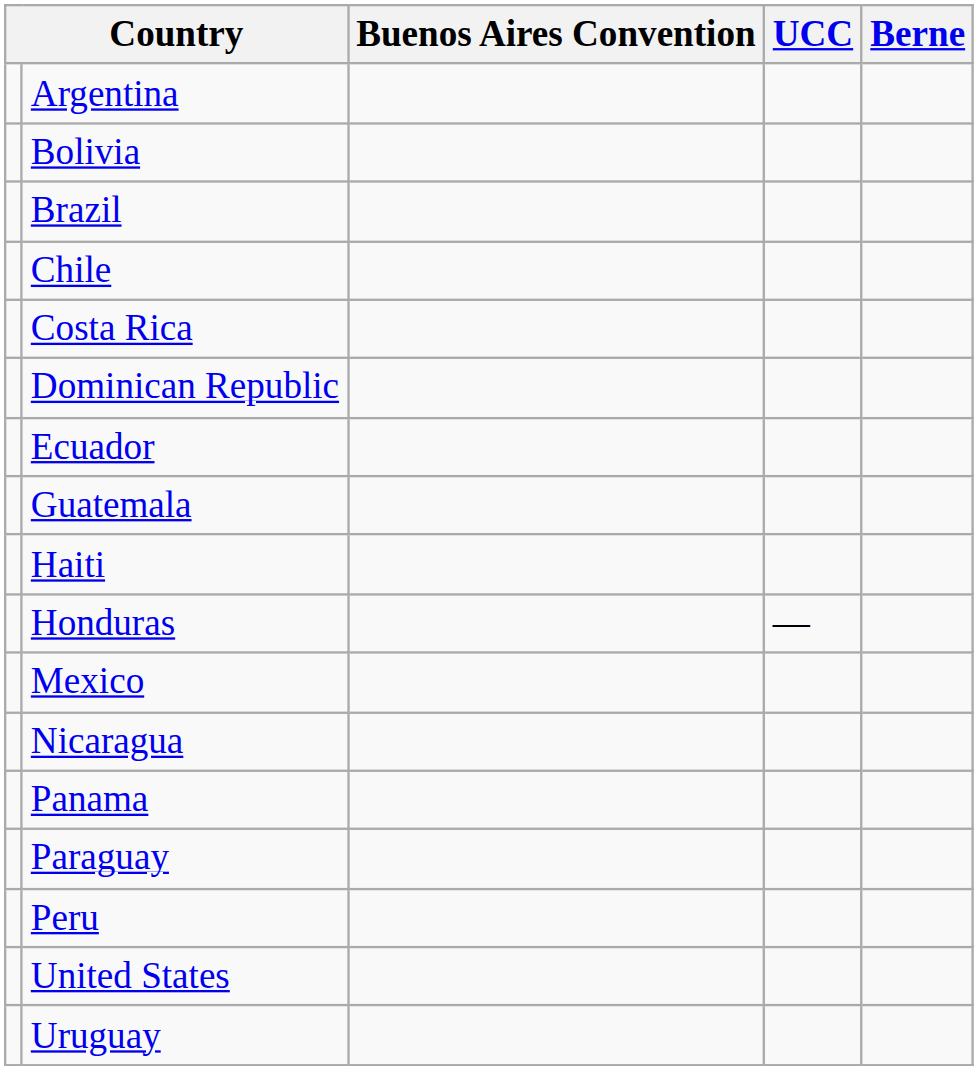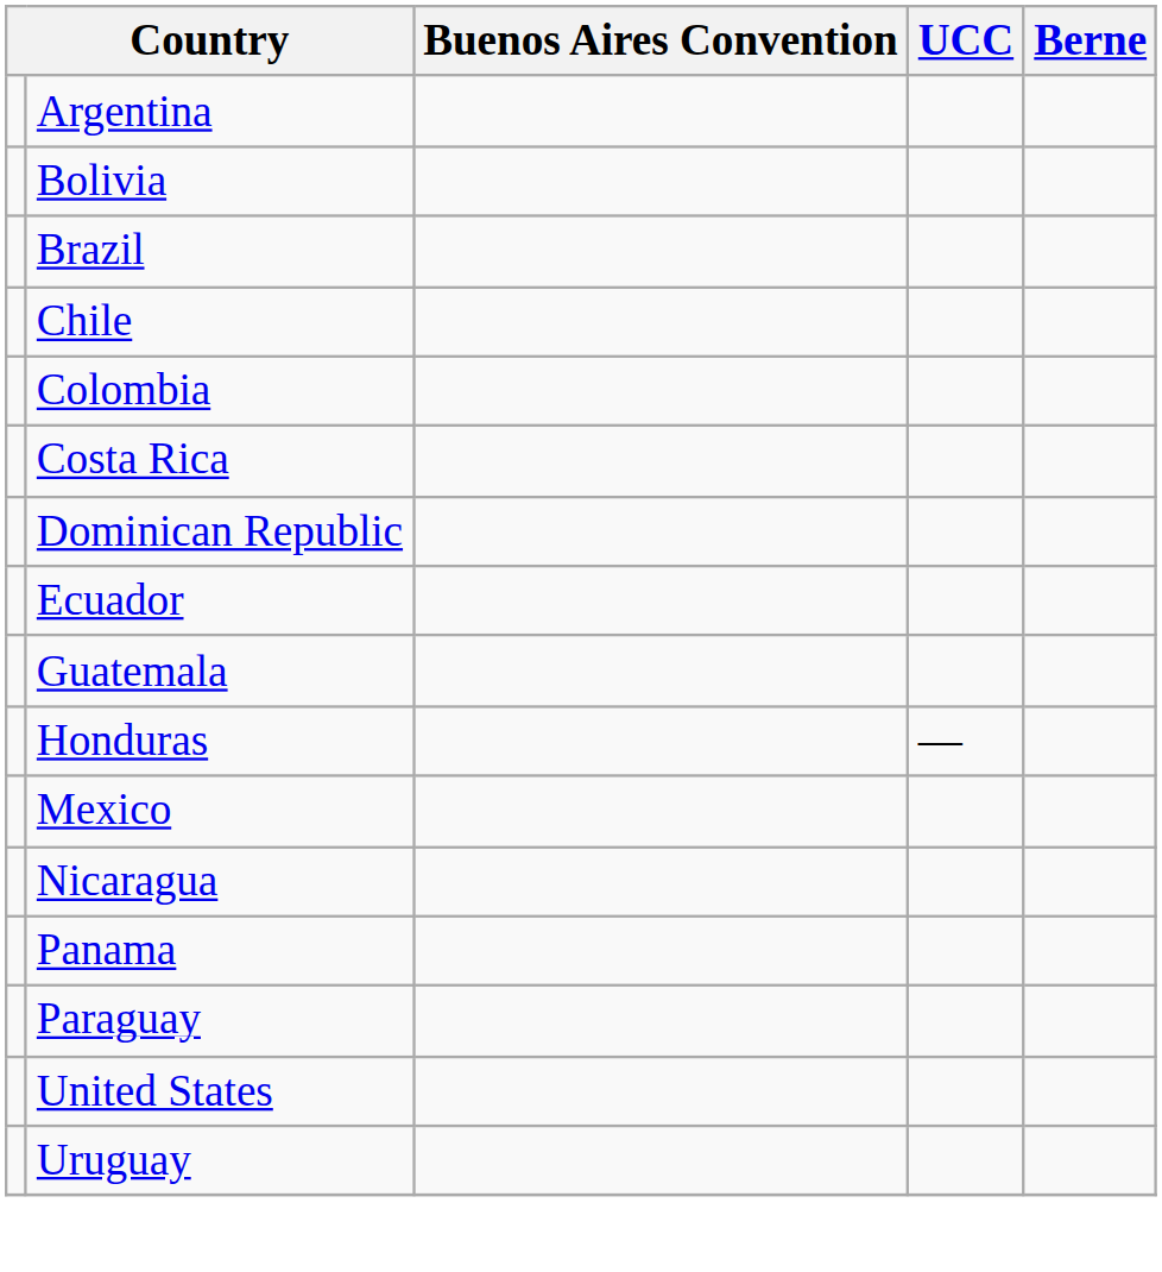+ row: Colombia
- row: Haiti
- row: Peru
